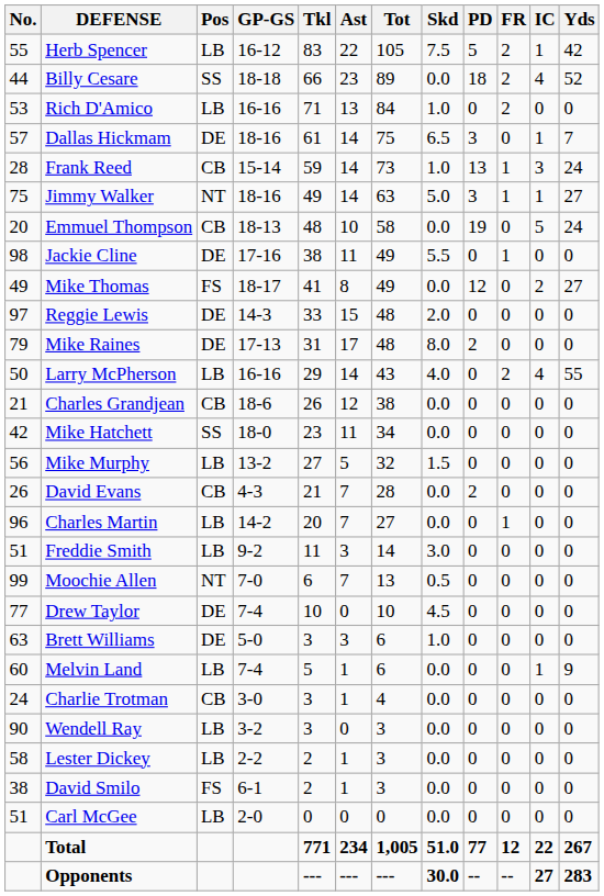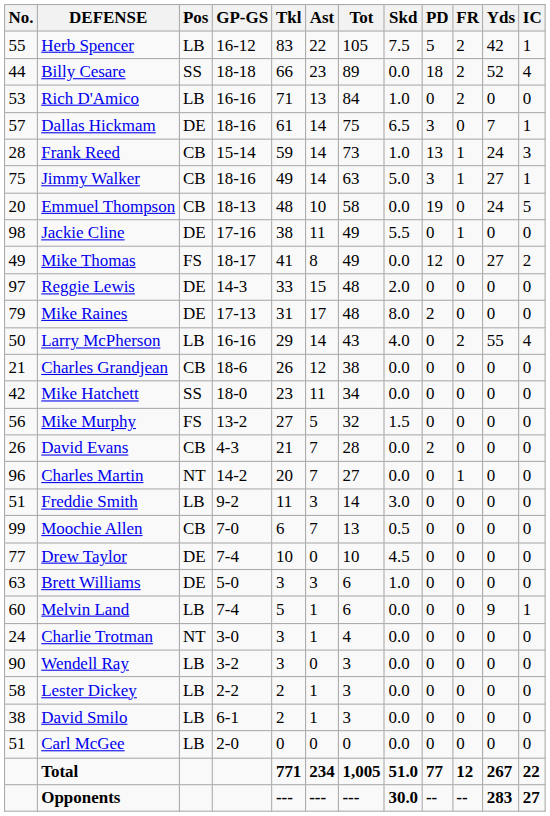columns swapped: IC <-> Yds
Jimmy Walker | Pos: NT -> CB
Mike Murphy | Pos: LB -> FS
Charles Martin | Pos: LB -> NT
Moochie Allen | Pos: NT -> CB
Charlie Trotman | Pos: CB -> NT
David Smilo | Pos: FS -> LB
